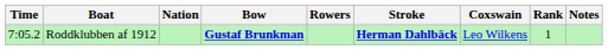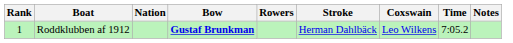columns swapped: Rank <-> Time
Roddklubben af 1912 | Stroke: bold -> normal
